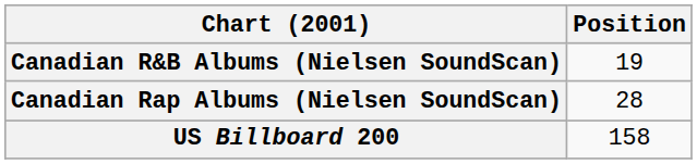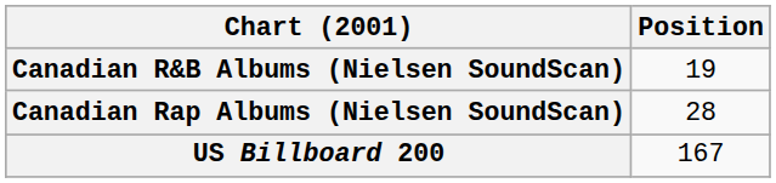US Billboard 200 | Position: 158 -> 167
